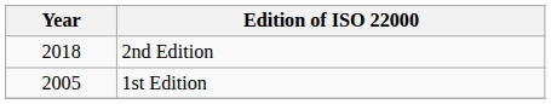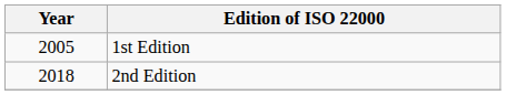rows swapped: 1st Edition <-> 2nd Edition
